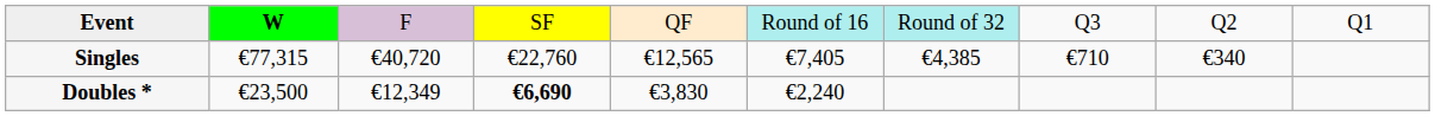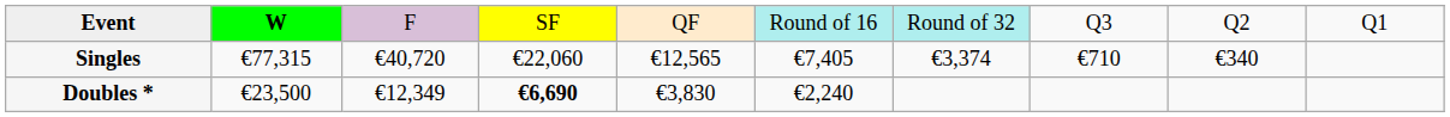Singles | column 4: €22,760 -> €22,060
Singles | column 7: €4,385 -> €3,374
